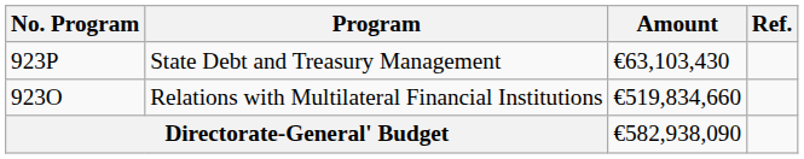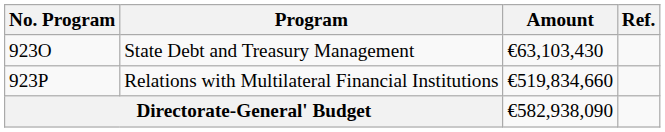State Debt and Treasury Management | No. Program: 923P -> 923O
Relations with Multilateral Financial Institutions | No. Program: 923O -> 923P
